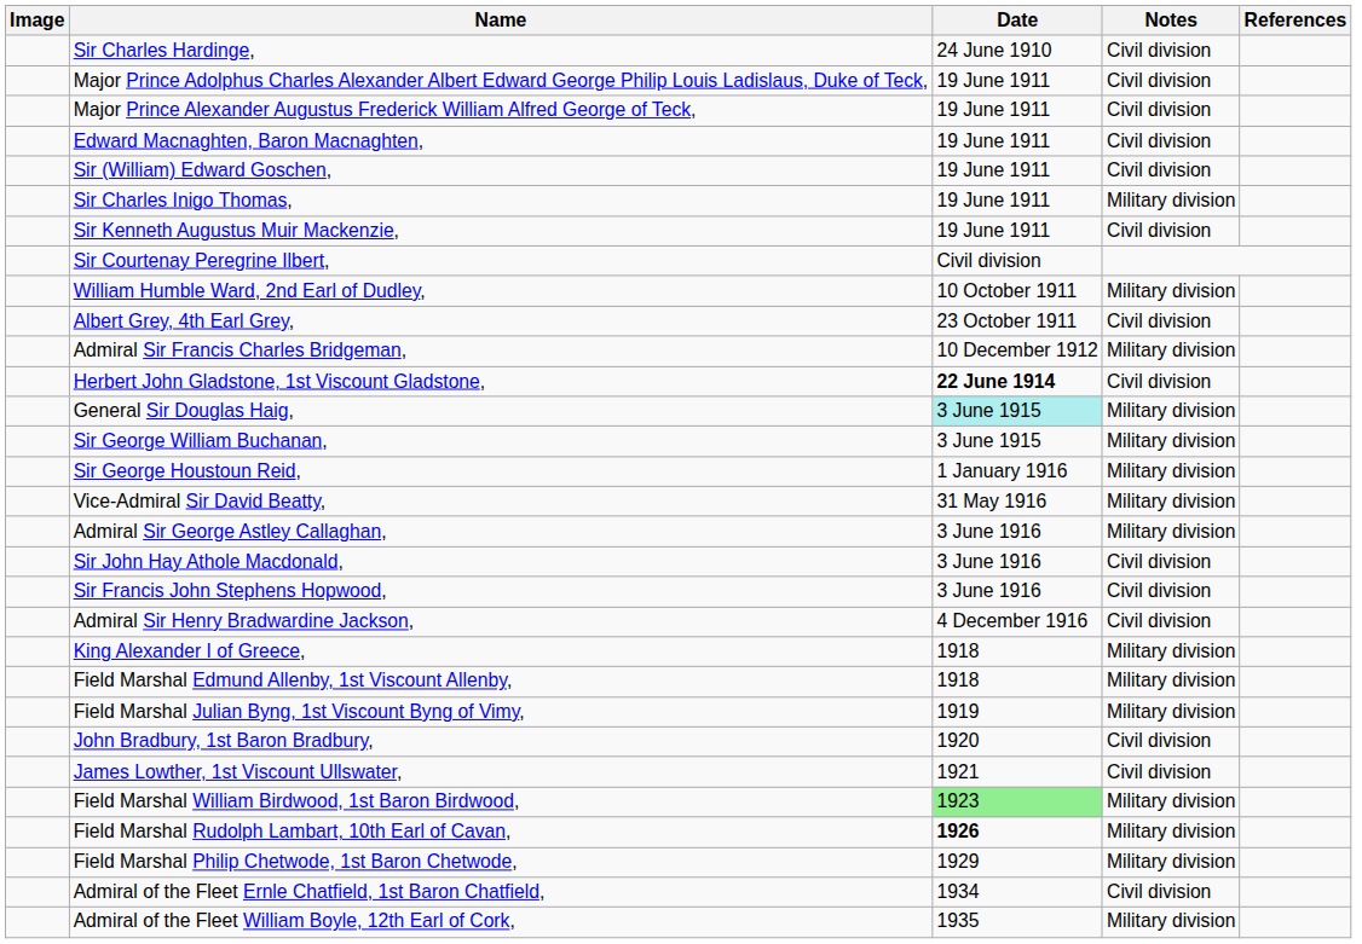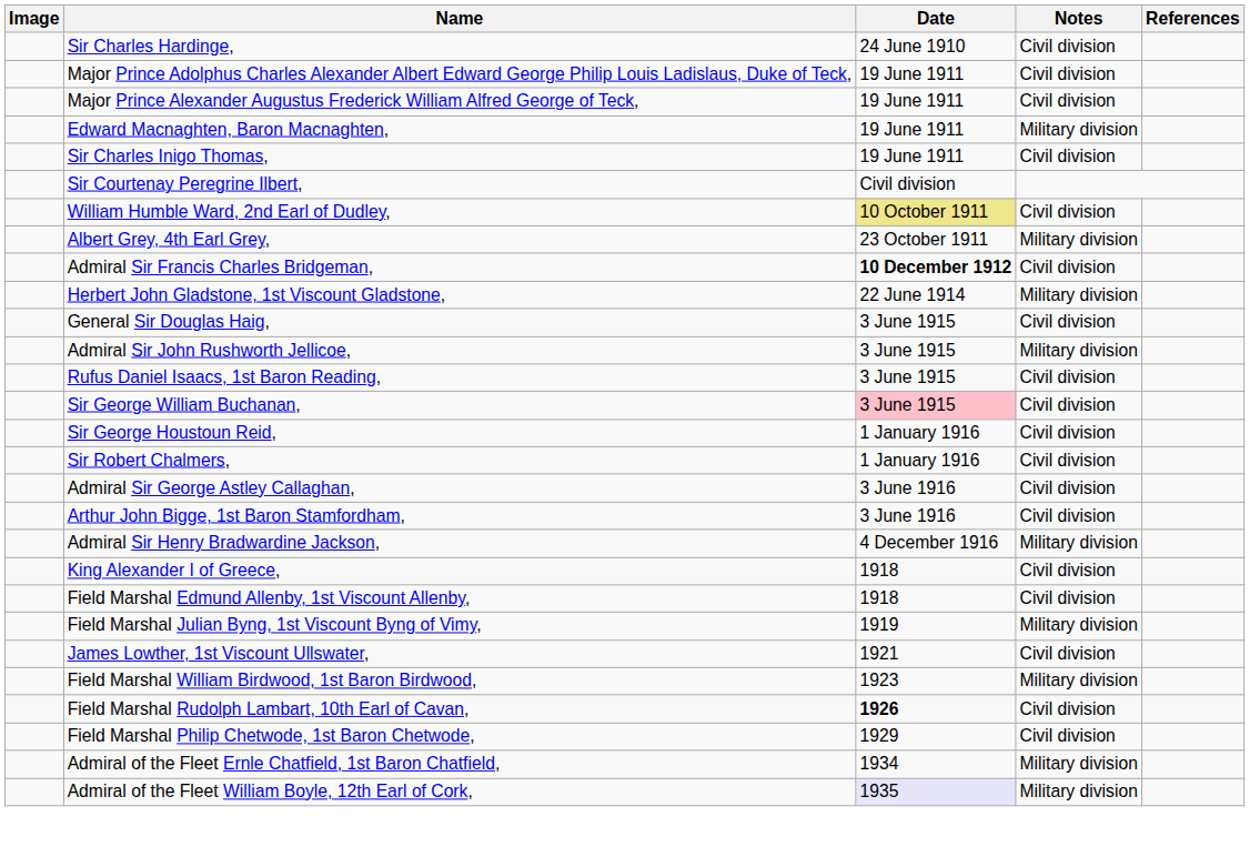Edward Macnaghten, Baron Macnaghten, | Notes: Civil division -> Military division
- row: Sir (William) Edward Goschen, | 19 June 1911 | Civil division
Sir Charles Inigo Thomas, | Notes: Military division -> Civil division
- row: Sir Kenneth Augustus Muir Mackenzie, | 19 June 1911 | Civil division
William Humble Ward, 2nd Earl of Dudley, | Date: no background -> khaki background
William Humble Ward, 2nd Earl of Dudley, | Notes: Military division -> Civil division
Albert Grey, 4th Earl Grey, | Notes: Civil division -> Military division
Admiral Sir Francis Charles Bridgeman, | Date: normal -> bold
Admiral Sir Francis Charles Bridgeman, | Notes: Military division -> Civil division
Herbert John Gladstone, 1st Viscount Gladstone, | Date: bold -> normal
Herbert John Gladstone, 1st Viscount Gladstone, | Notes: Civil division -> Military division
General Sir Douglas Haig, | Date: paleturquoise background -> no background
General Sir Douglas Haig, | Notes: Military division -> Civil division
+ row: Admiral Sir John Rushworth Jellicoe, | 3 June 1915 | Military division
+ row: Rufus Daniel Isaacs, 1st Baron Reading, | 3 June 1915 | Civil division
Sir George William Buchanan, | Date: no background -> pink background
Sir George William Buchanan, | Notes: Military division -> Civil division
Sir George Houstoun Reid, | Notes: Military division -> Civil division
+ row: Sir Robert Chalmers, | 1 January 1916 | Civil division
- row: Vice-Admiral Sir David Beatty, | 31 May 1916 | Military division
Admiral Sir George Astley Callaghan, | Notes: Military division -> Civil division
+ row: Arthur John Bigge, 1st Baron Stamfordham, | 3 June 1916 | Civil division
- row: Sir John Hay Athole Macdonald, | 3 June 1916 | Civil division
- row: Sir Francis John Stephens Hopwood, | 3 June 1916 | Civil division
Admiral Sir Henry Bradwardine Jackson, | Notes: Civil division -> Military division
King Alexander I of Greece, | Notes: Military division -> Civil division
Field Marshal Edmund Allenby, 1st Viscount Allenby, | Notes: Military division -> Civil division
- row: John Bradbury, 1st Baron Bradbury, | 1920 | Civil division
Field Marshal William Birdwood, 1st Baron Birdwood, | Date: lightgreen background -> no background
Field Marshal Rudolph Lambart, 10th Earl of Cavan, | Notes: Military division -> Civil division
Field Marshal Philip Chetwode, 1st Baron Chetwode, | Notes: Military division -> Civil division
Admiral of the Fleet Ernle Chatfield, 1st Baron Chatfield, | Notes: Civil division -> Military division
Admiral of the Fleet William Boyle, 12th Earl of Cork, | Date: no background -> lavender background
